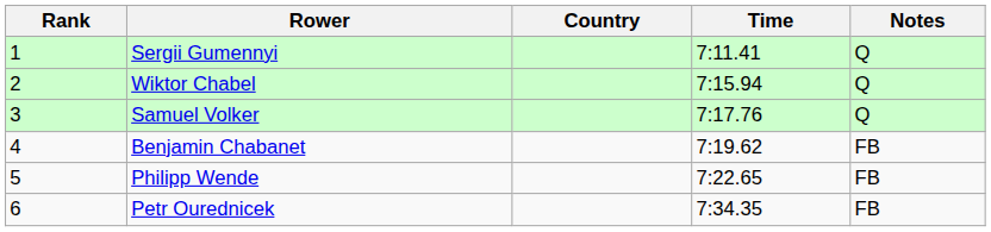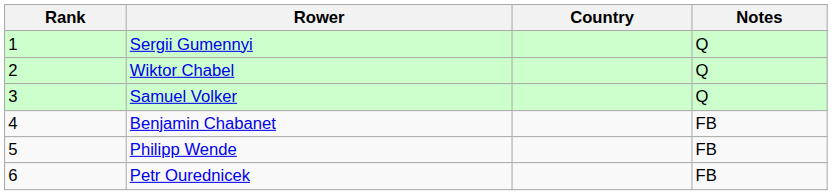- column: Time | 7:11.41 | 7:15.94 | 7:17.76 | 7:19.62 | 7:22.65 | 7:34.35
